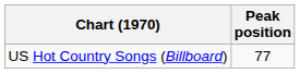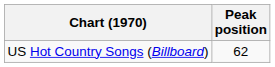US Hot Country Songs (Billboard) | Peak position: 77 -> 62
